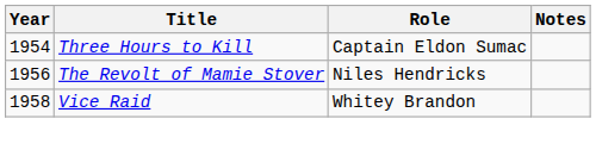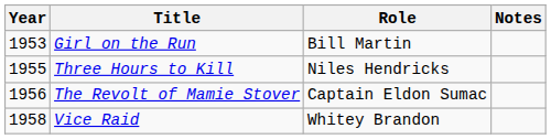+ row: 1953 | Girl on the Run | Bill Martin
Three Hours to Kill | Year: 1954 -> 1955
Three Hours to Kill | Role: Captain Eldon Sumac -> Niles Hendricks
The Revolt of Mamie Stover | Role: Niles Hendricks -> Captain Eldon Sumac
